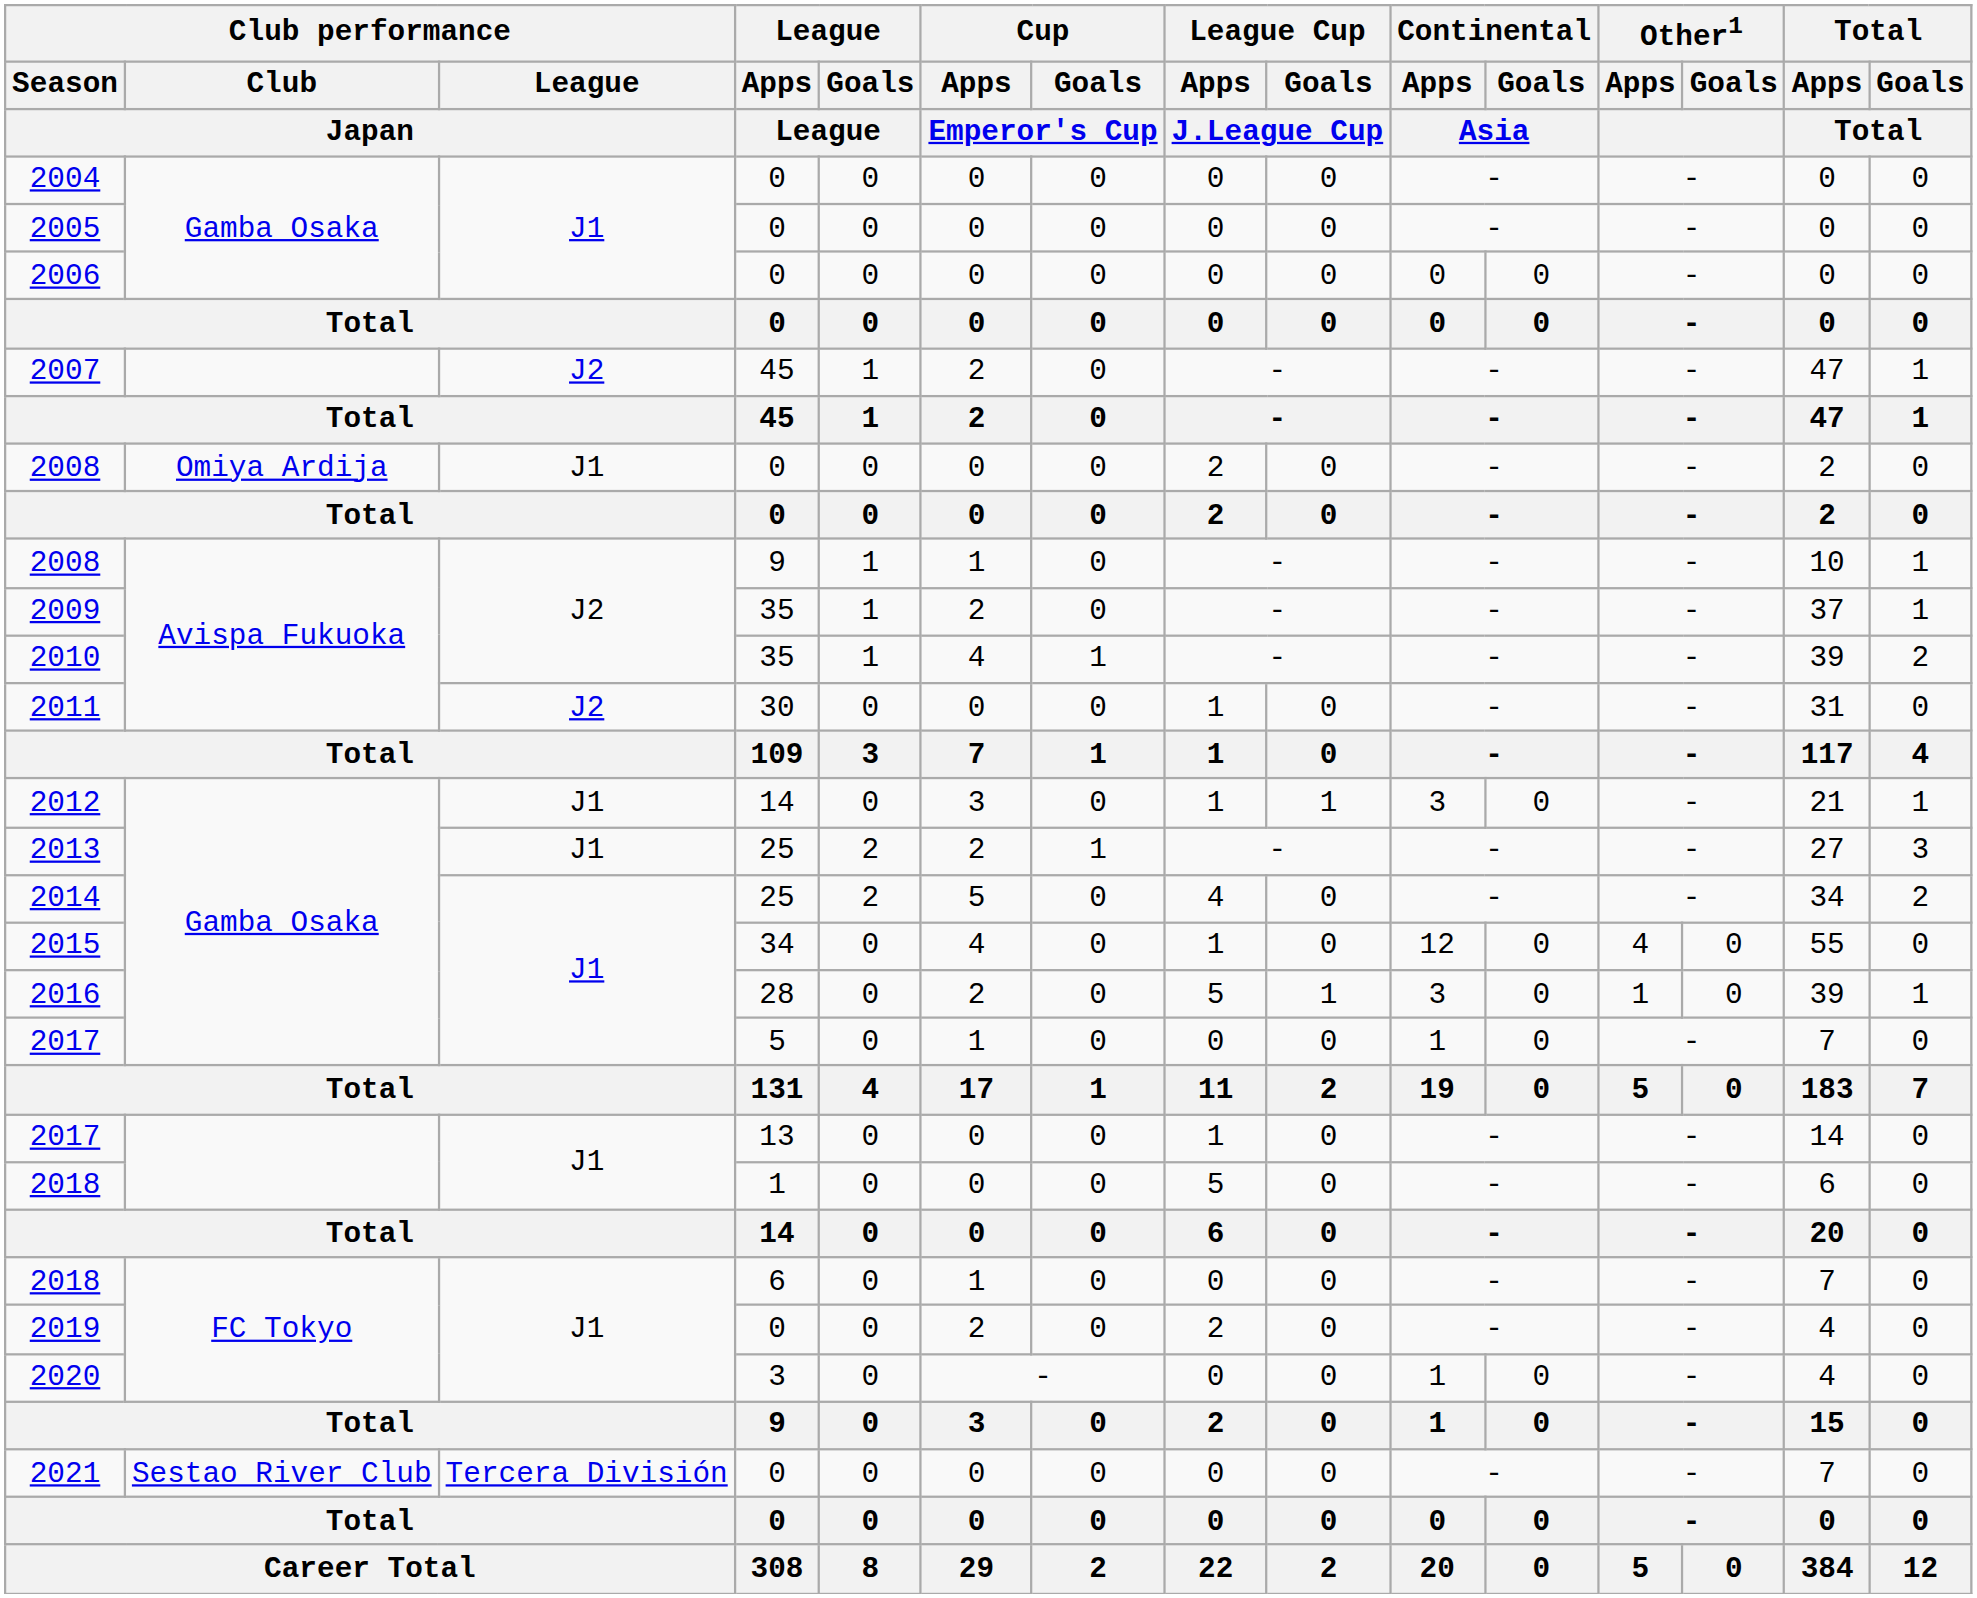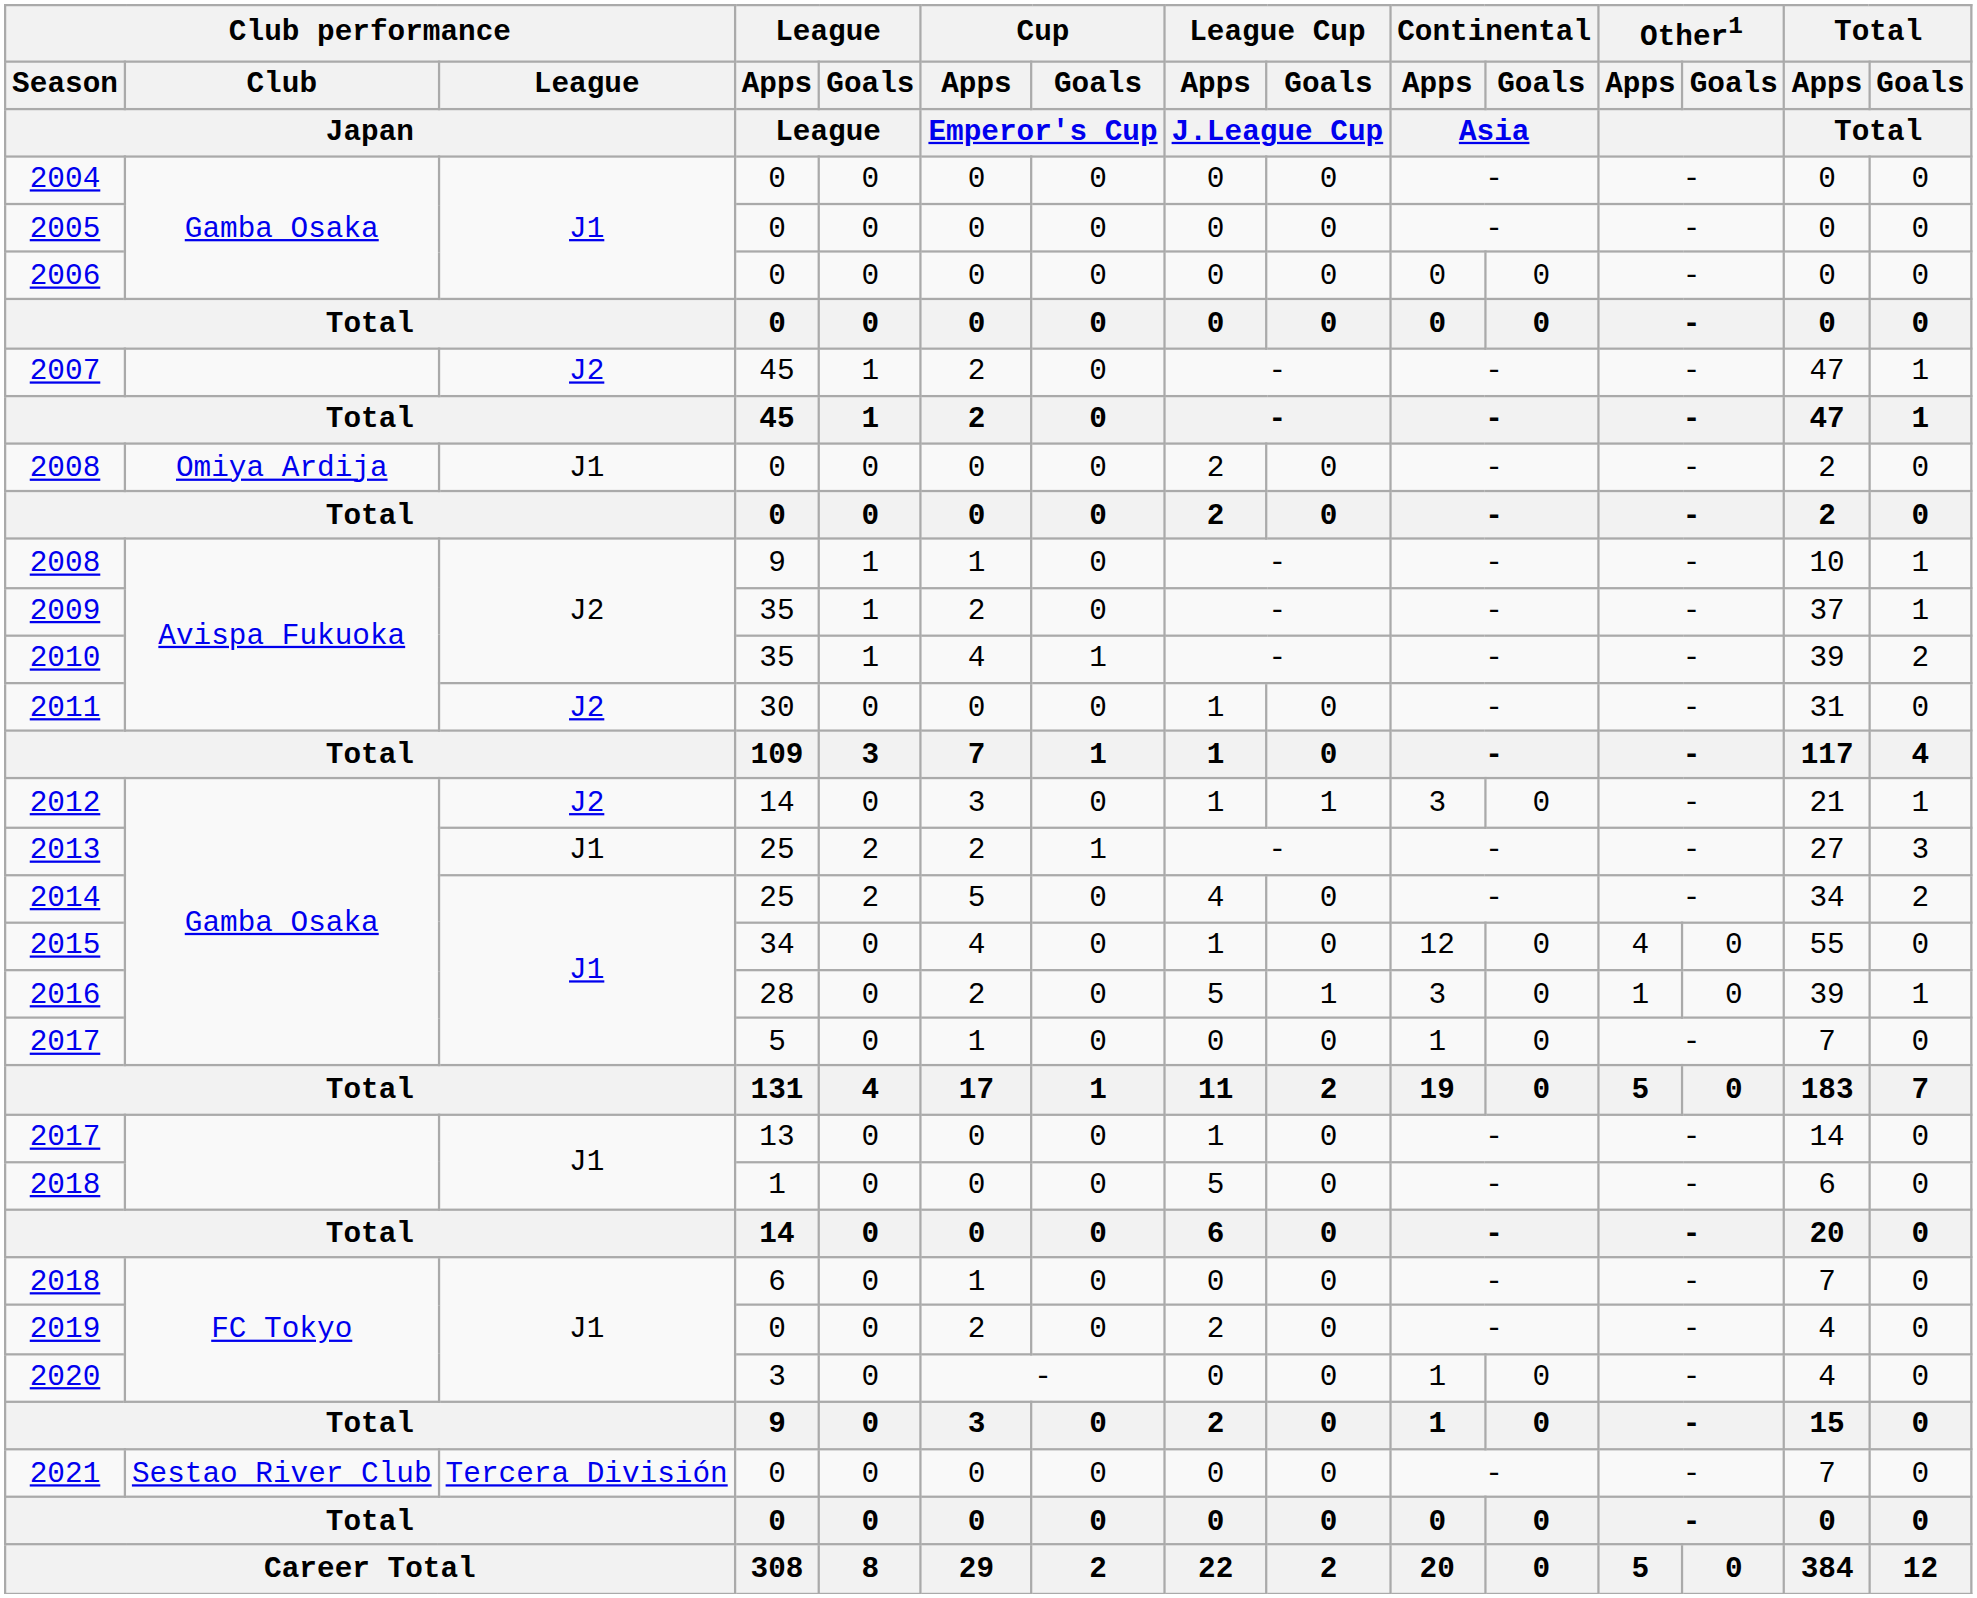2012 | Club performance / League / Japan: J1 -> J2
